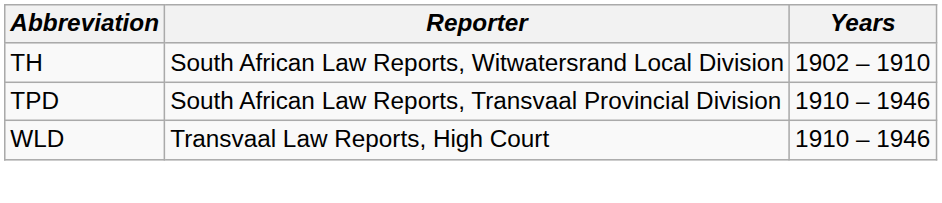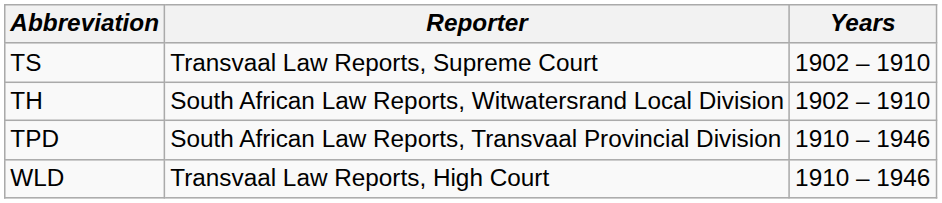+ row: TS | Transvaal Law Reports, Supreme Court | 1902 – 1910
